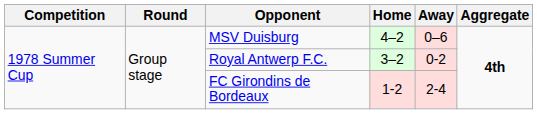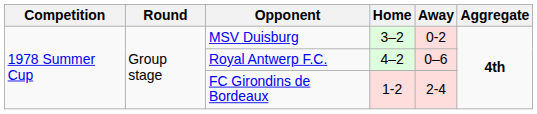MSV Duisburg | Home: 4–2 -> 3–2
MSV Duisburg | Away: 0–6 -> 0-2
Royal Antwerp F.C. | Home: 3–2 -> 4–2
Royal Antwerp F.C. | Away: 0-2 -> 0–6
